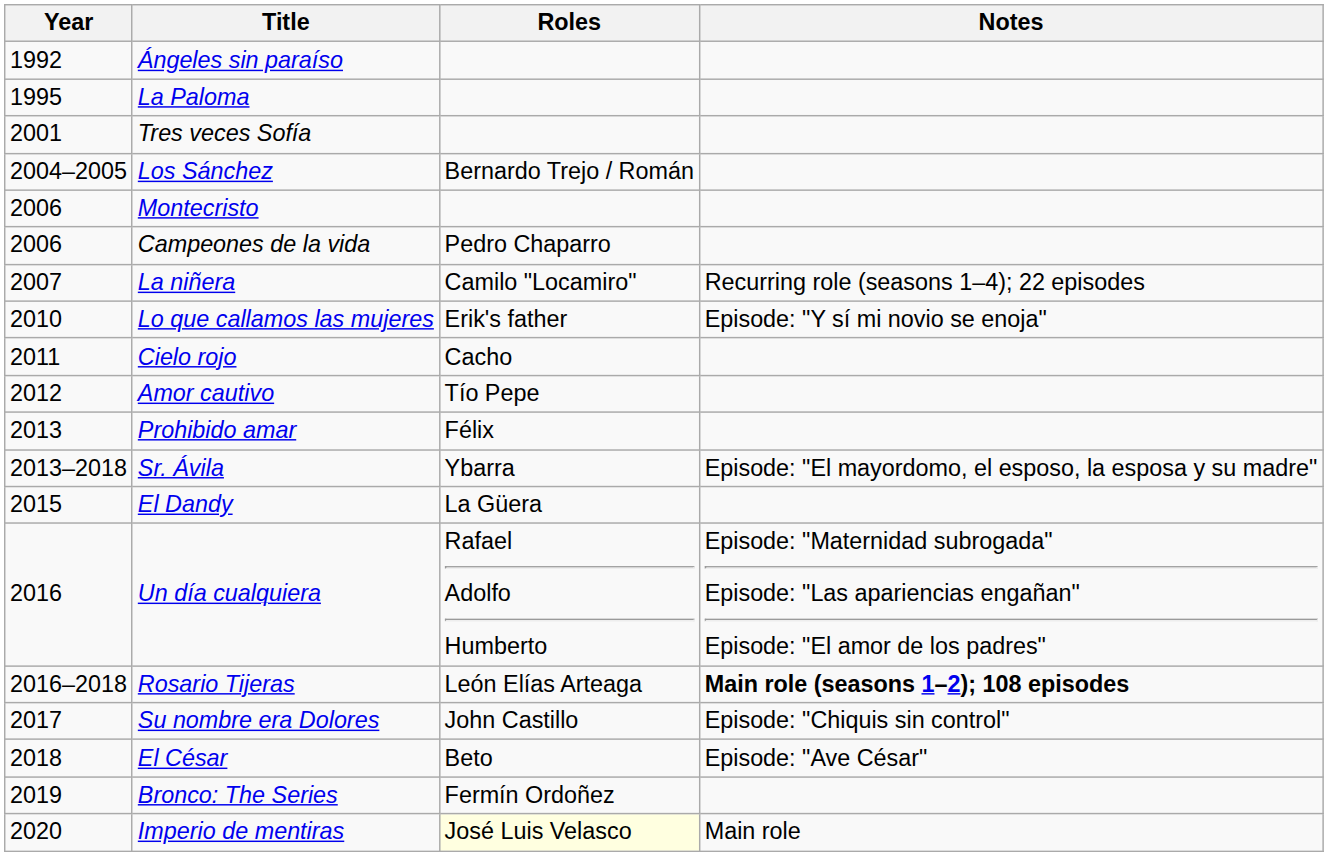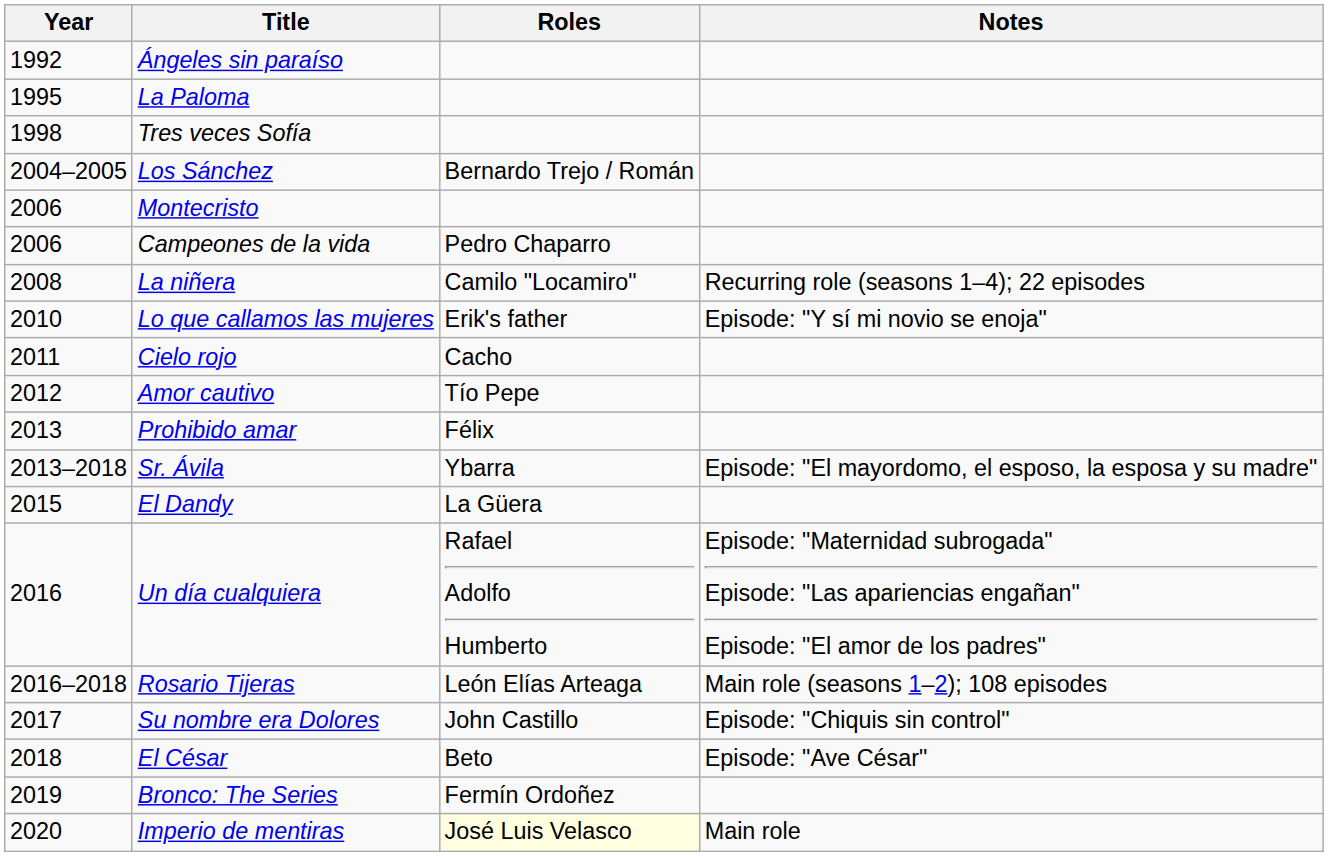Tres veces Sofía | Year: 2001 -> 1998
La niñera | Year: 2007 -> 2008
Rosario Tijeras | Notes: bold -> normal
